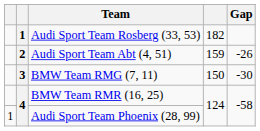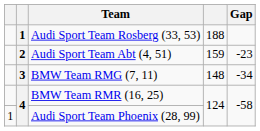Audi Sport Team Rosberg (33, 53) | column 4: 182 -> 188
Audi Sport Team Abt (4, 51) | Gap: -26 -> -23
BMW Team RMG (7, 11) | column 4: 150 -> 148
BMW Team RMG (7, 11) | Gap: -30 -> -34
